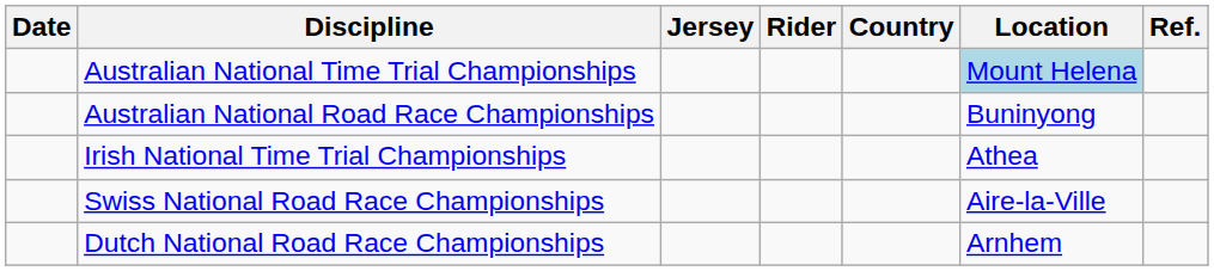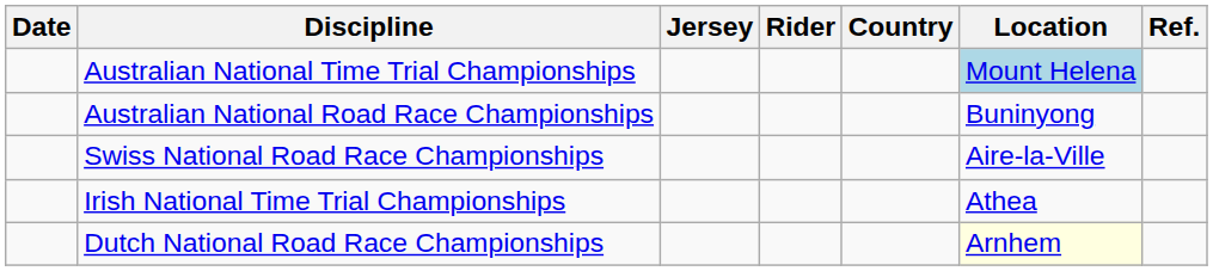rows swapped: Irish National Time Trial Championships <-> Swiss National Road Race Championships
Dutch National Road Race Championships | Location: no background -> lightyellow background
